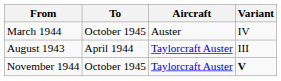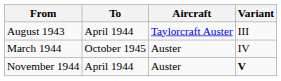rows swapped: August 1943 <-> March 1944
November 1944 | To: October 1945 -> April 1944
November 1944 | Aircraft: Taylorcraft Auster -> Auster
